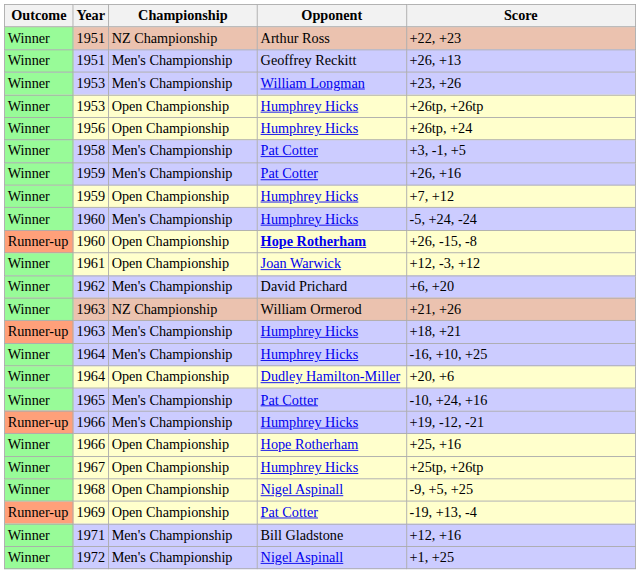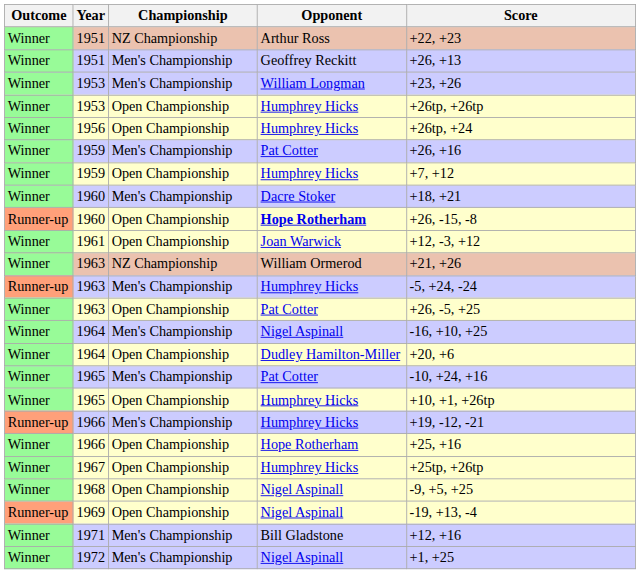- row: Winner | 1958 | Men's Championship | Pat Cotter | +3, -1, +5
1960 / Men's Championship | Opponent: Humphrey Hicks -> Dacre Stoker
1960 / Men's Championship | Score: -5, +24, -24 -> +18, +21
- row: Winner | 1962 | Men's Championship | David Prichard | +6, +20
1963 / Men's Championship | Score: +18, +21 -> -5, +24, -24
+ row: Winner | 1963 | Open Championship | Pat Cotter | +26, -5, +25
1964 / Men's Championship | Opponent: Humphrey Hicks -> Nigel Aspinall
+ row: Winner | 1965 | Open Championship | Humphrey Hicks | +10, +1, +26tp
1969 | Opponent: Pat Cotter -> Nigel Aspinall
